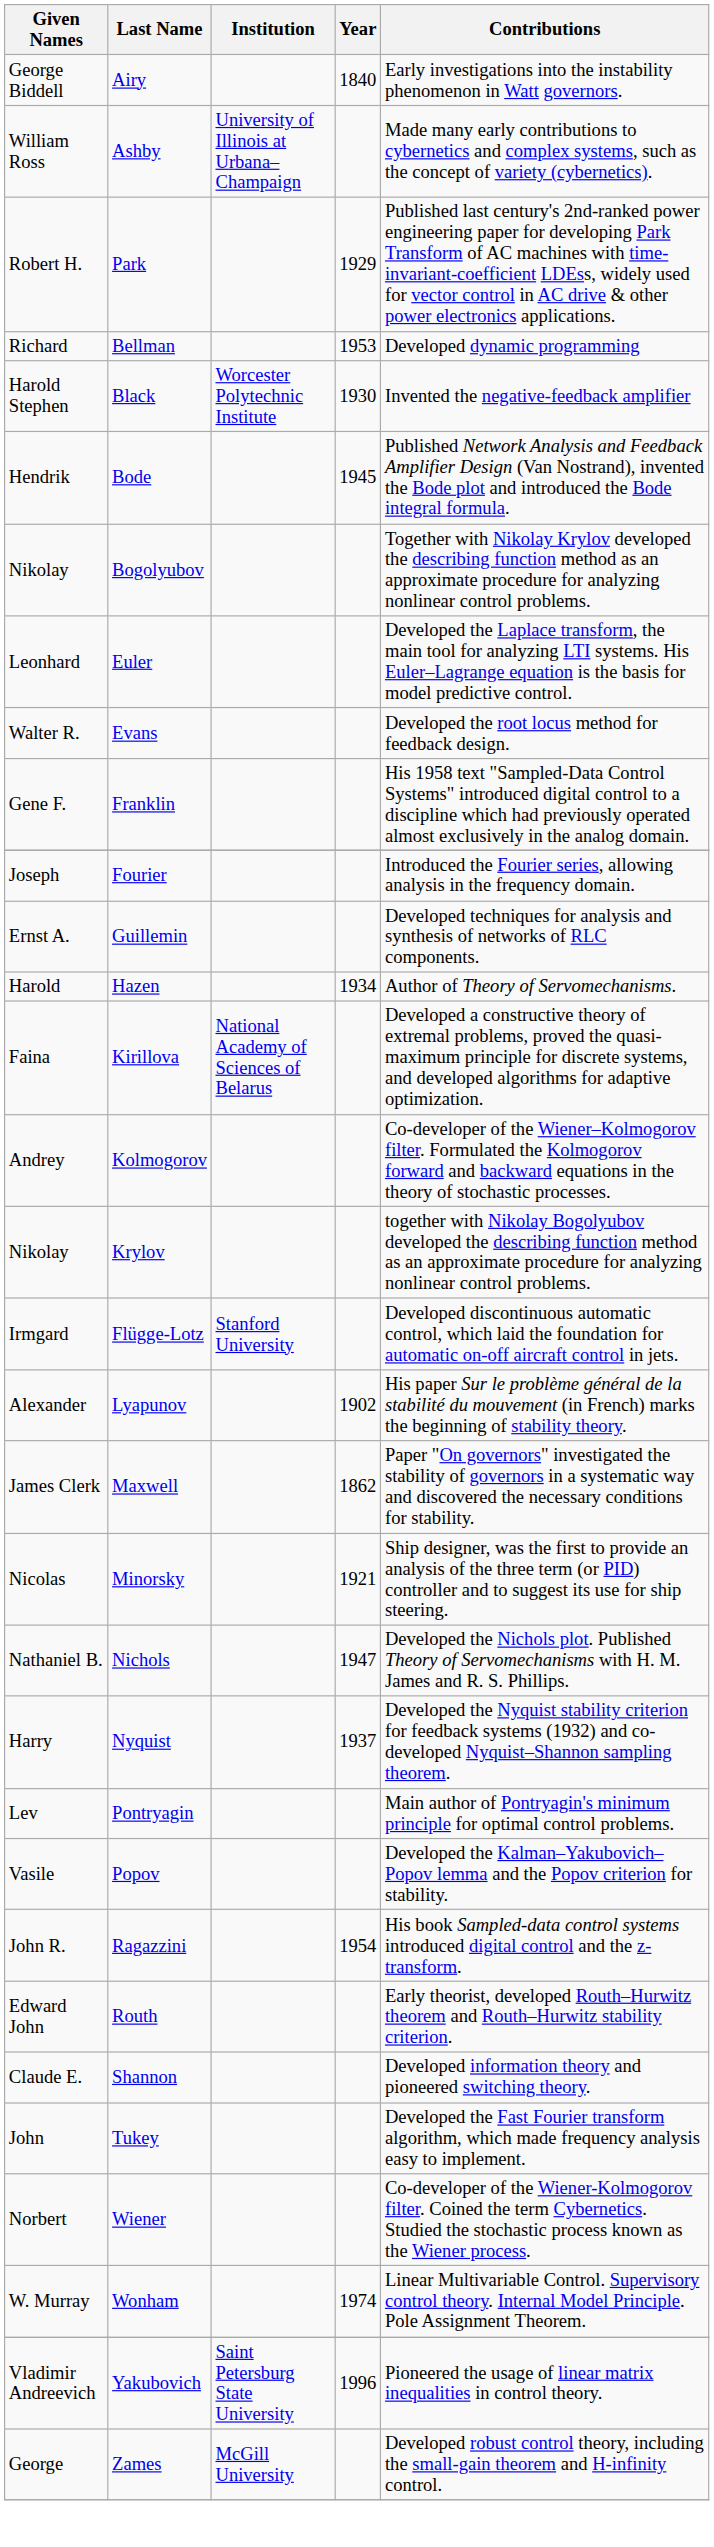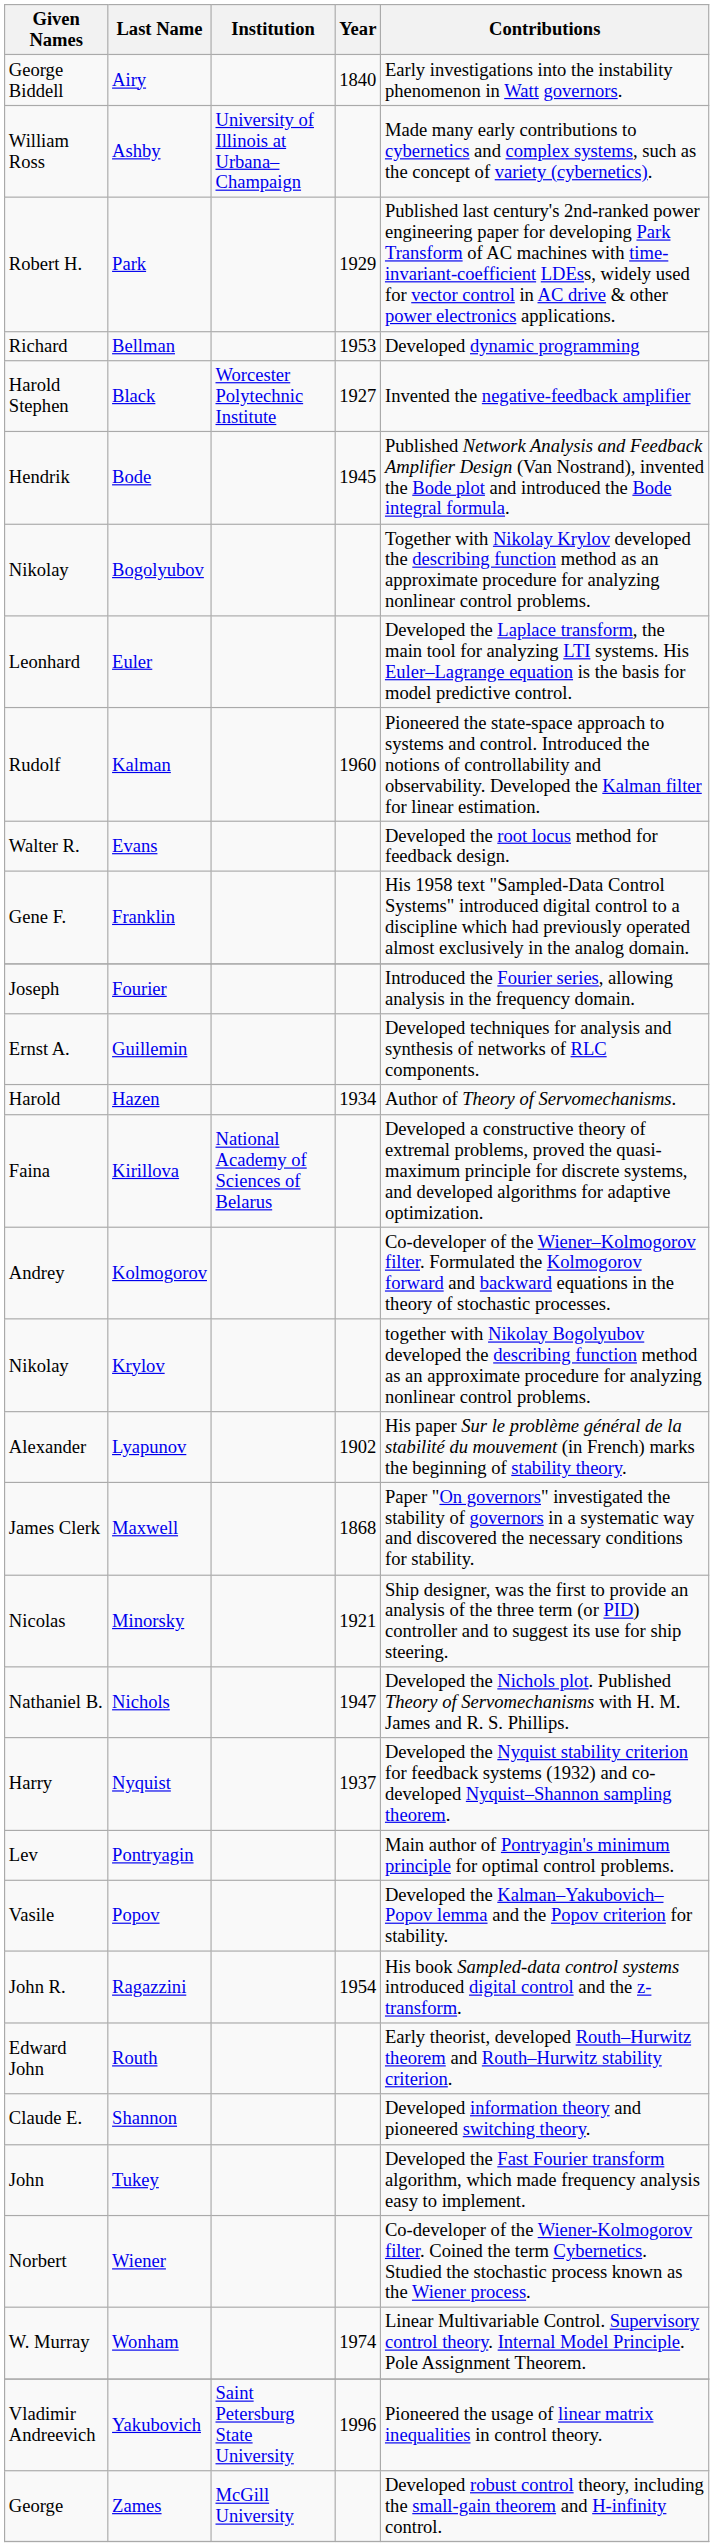Black | Year: 1930 -> 1927
+ row: Rudolf | Kalman | 1960 | Pioneered the state-space approach to systems and control. Introduced the notions of controllability and observability. Developed the Kalman filter for linear estimation.
- row: Irmgard | Flügge-Lotz | Stanford University | Developed discontinuous automatic control, which laid the foundation for automatic on-off aircraft control in jets.
Maxwell | Year: 1862 -> 1868
